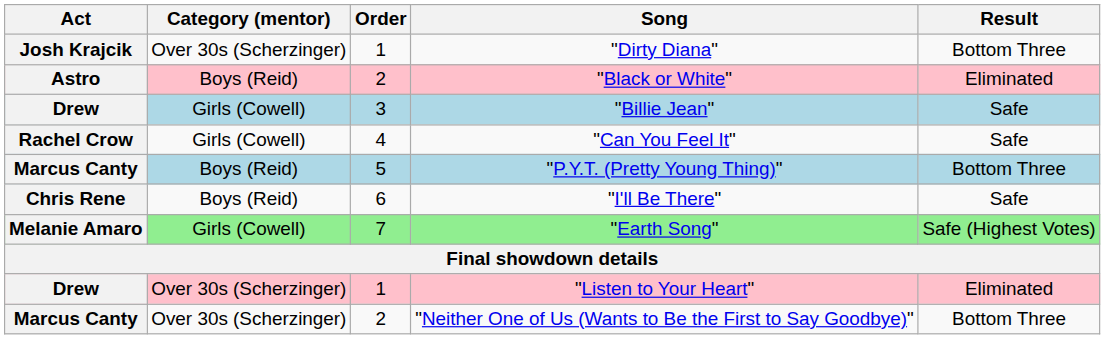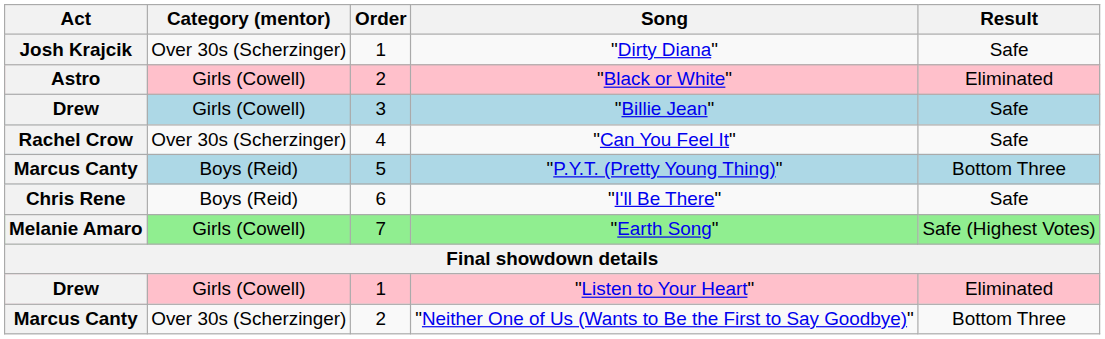"Dirty Diana" | Result: Bottom Three -> Safe
"Black or White" | Category (mentor): Boys (Reid) -> Girls (Cowell)
"Can You Feel It" | Category (mentor): Girls (Cowell) -> Over 30s (Scherzinger)
"Listen to Your Heart" | Category (mentor): Over 30s (Scherzinger) -> Girls (Cowell)
